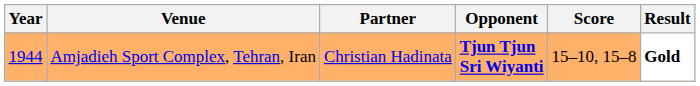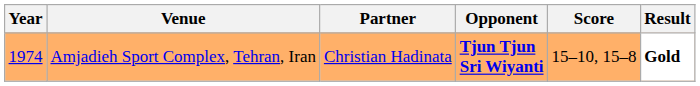Amjadieh Sport Complex, Tehran, Iran | Year: 1944 -> 1974
